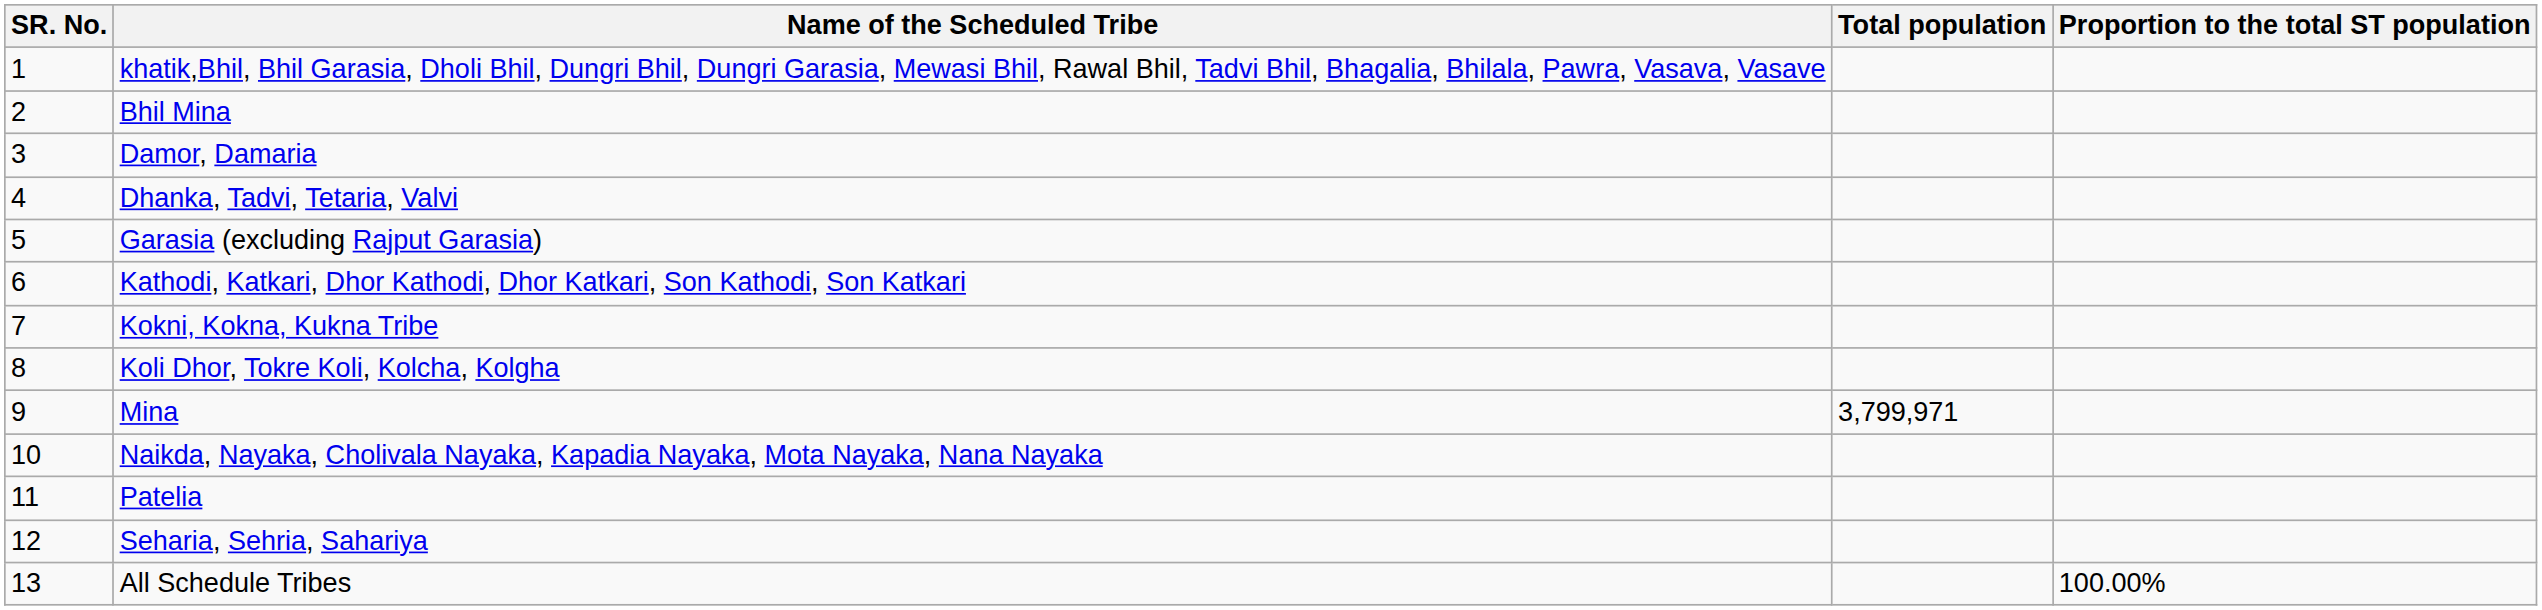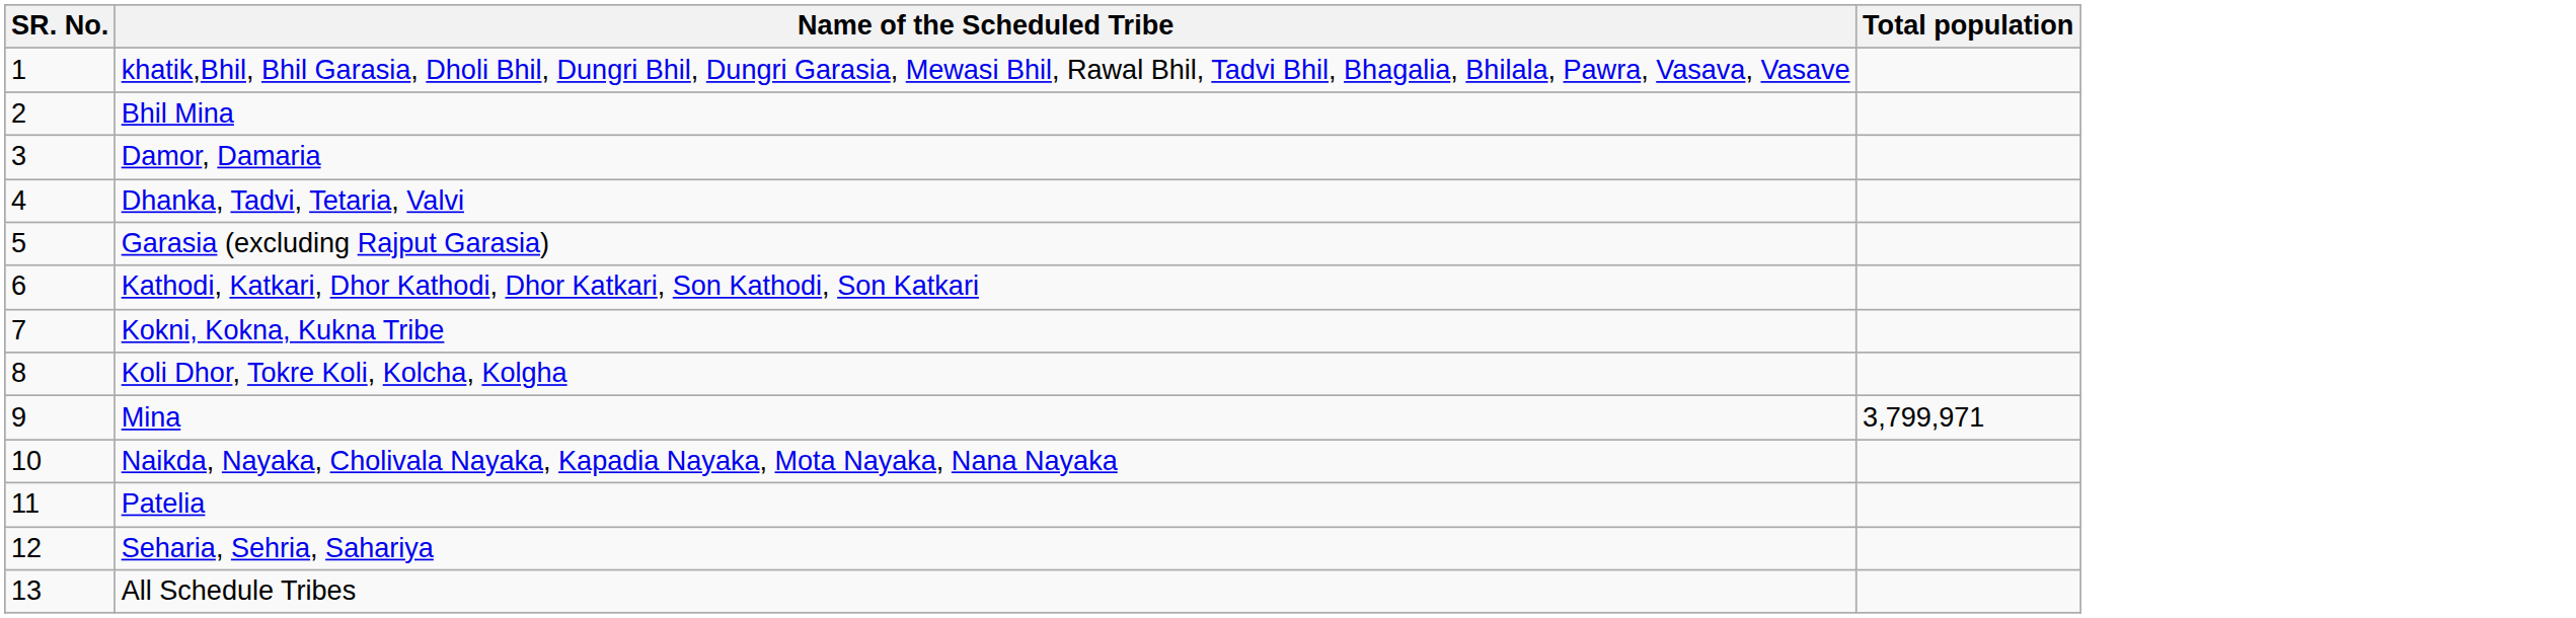- column: Proportion to the total ST population | 100.00%
